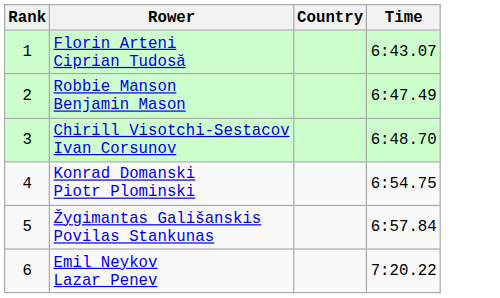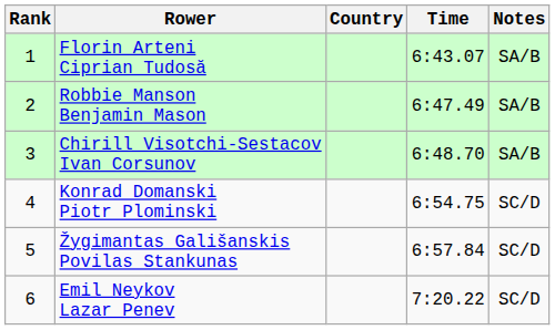+ column: Notes | SA/B | SA/B | SA/B | SC/D | SC/D | SC/D
